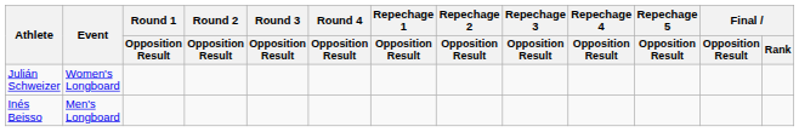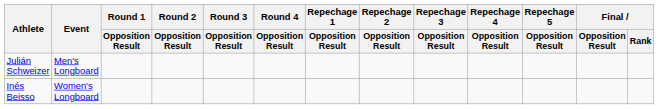Julián Schweizer | Event: Women's Longboard -> Men's Longboard
Inés Beisso | Event: Men's Longboard -> Women's Longboard
